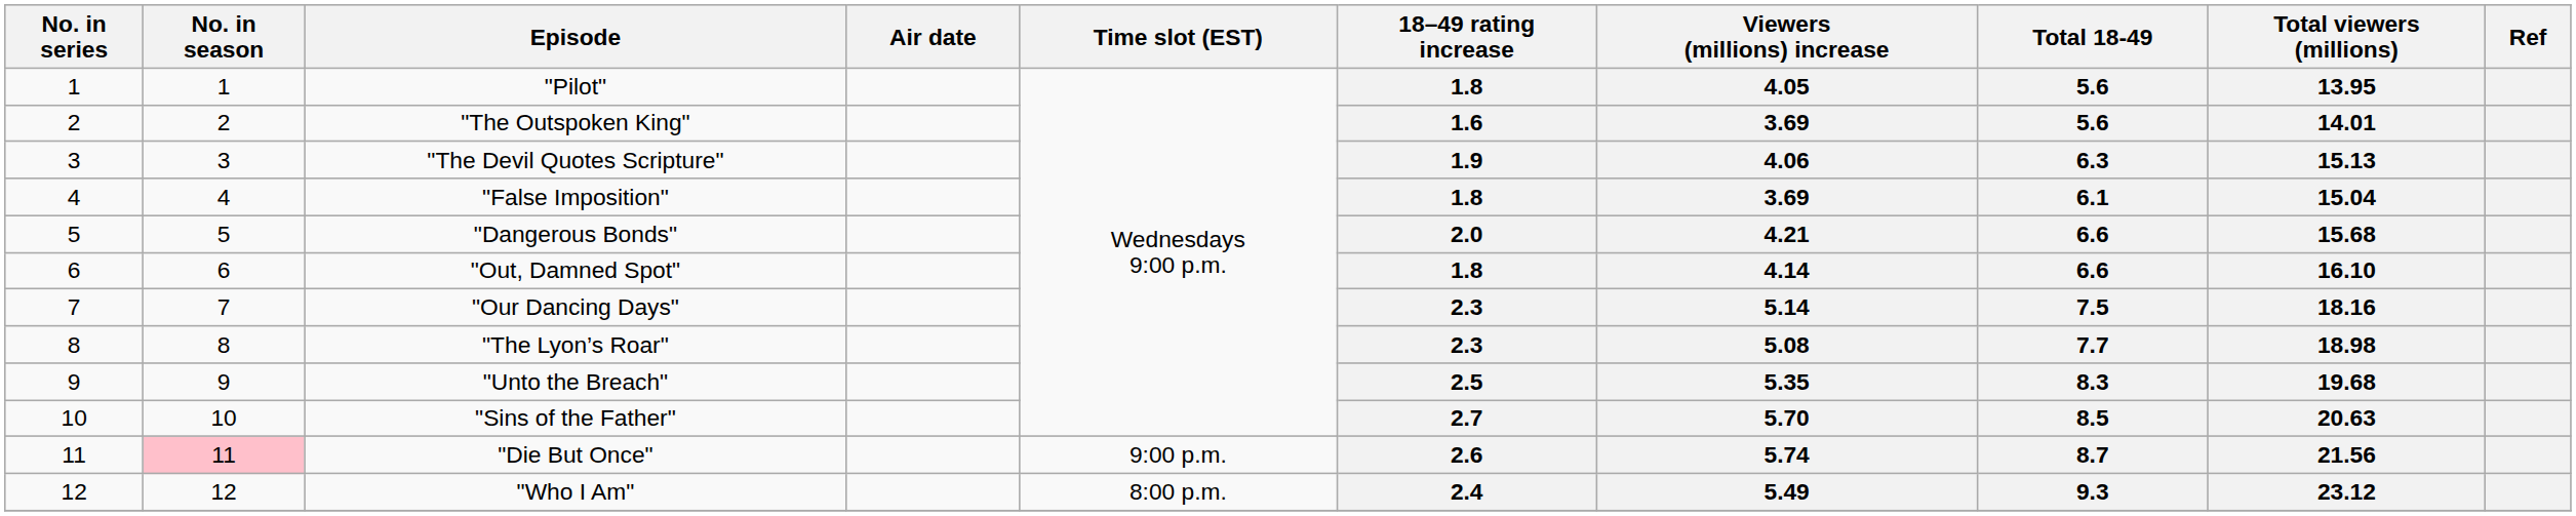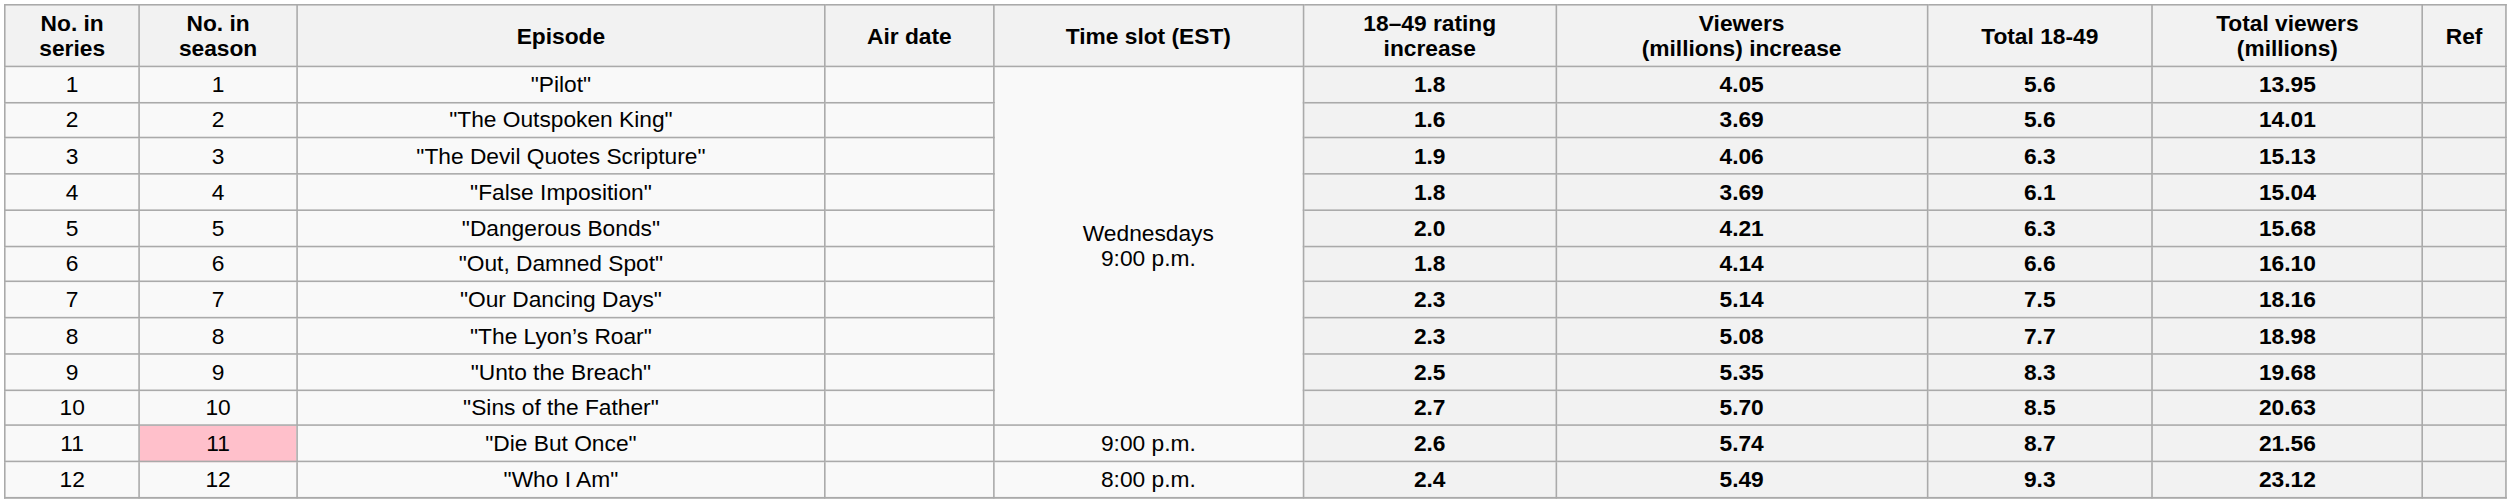"Dangerous Bonds" | Total 18-49: 6.6 -> 6.3
